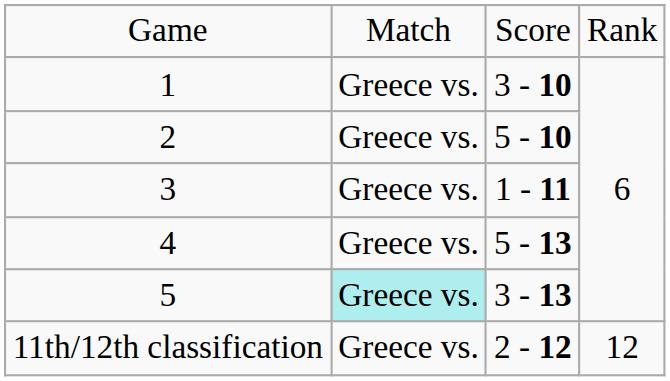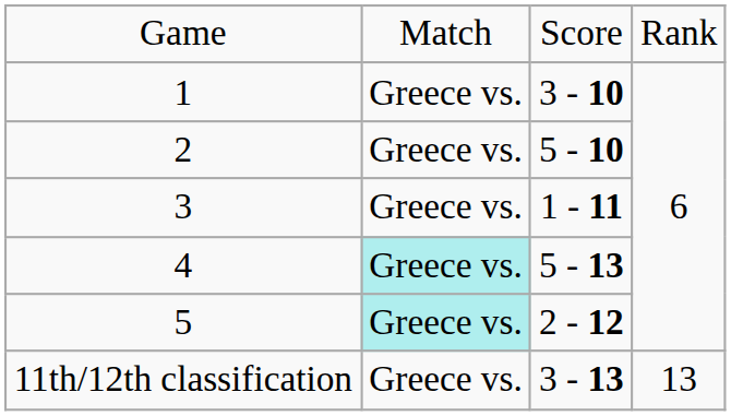4 | column 2: no background -> paleturquoise background
5 | column 3: 3 - 13 -> 2 - 12
11th/12th classification | column 3: 2 - 12 -> 3 - 13
11th/12th classification | column 4: 12 -> 13
